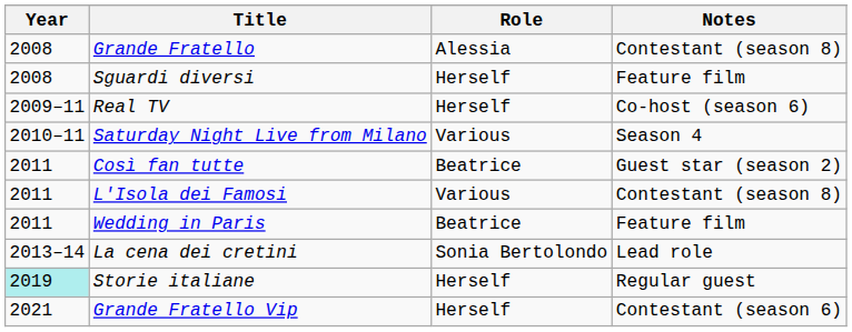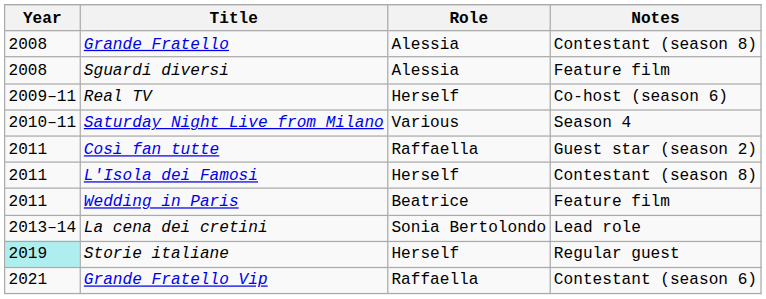Sguardi diversi | Role: Herself -> Alessia
Così fan tutte | Role: Beatrice -> Raffaella
L'Isola dei Famosi | Role: Various -> Herself
Grande Fratello Vip | Role: Herself -> Raffaella
